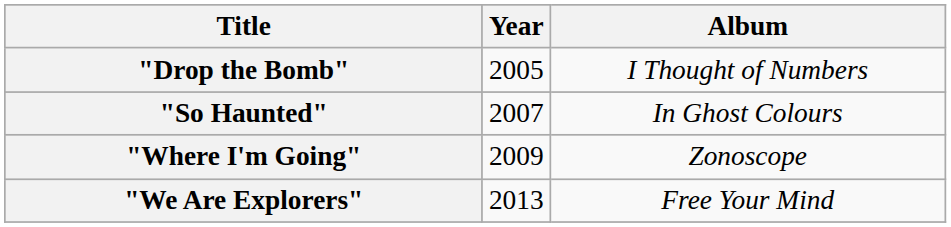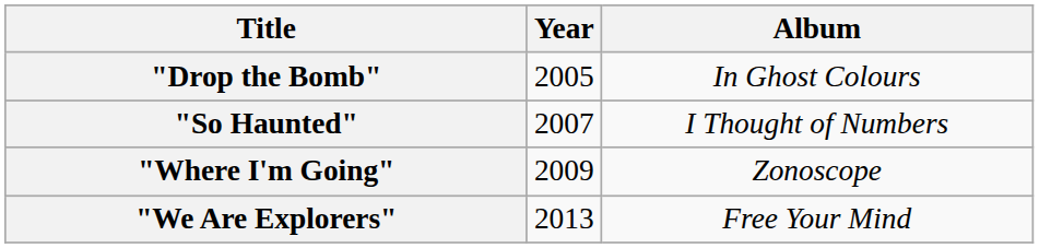"Drop the Bomb" | Album: I Thought of Numbers -> In Ghost Colours
"So Haunted" | Album: In Ghost Colours -> I Thought of Numbers
